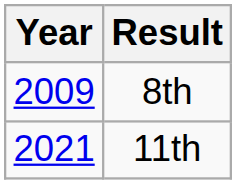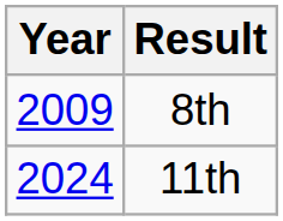11th | Year: 2021 -> 2024
